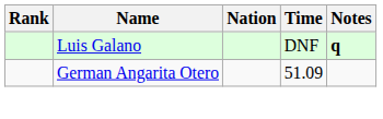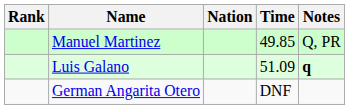+ row: Manuel Martinez | 49.85 | Q, PR
Luis Galano | Time: DNF -> 51.09
German Angarita Otero | Time: 51.09 -> DNF
